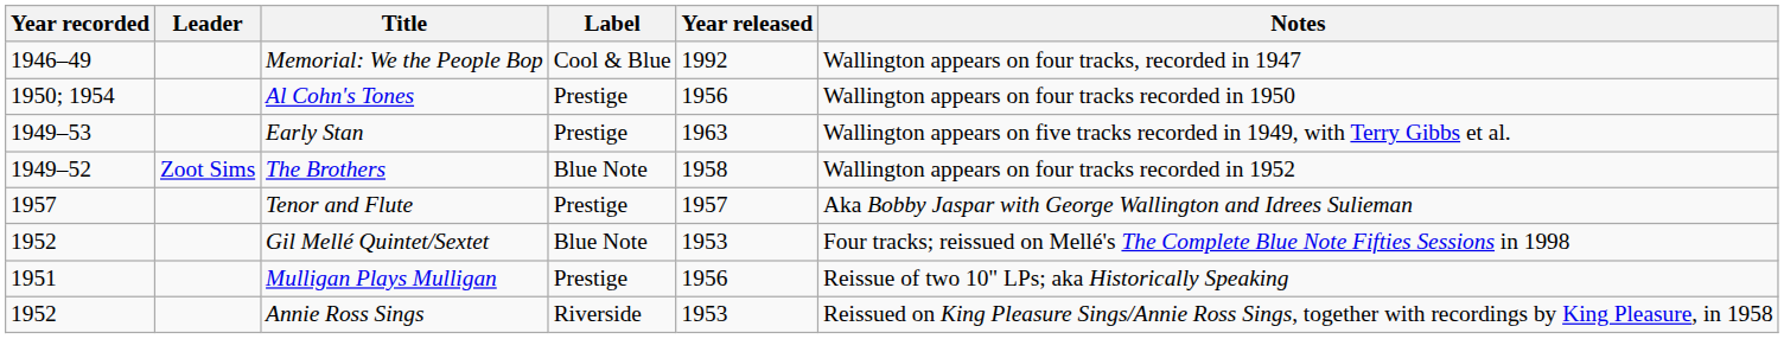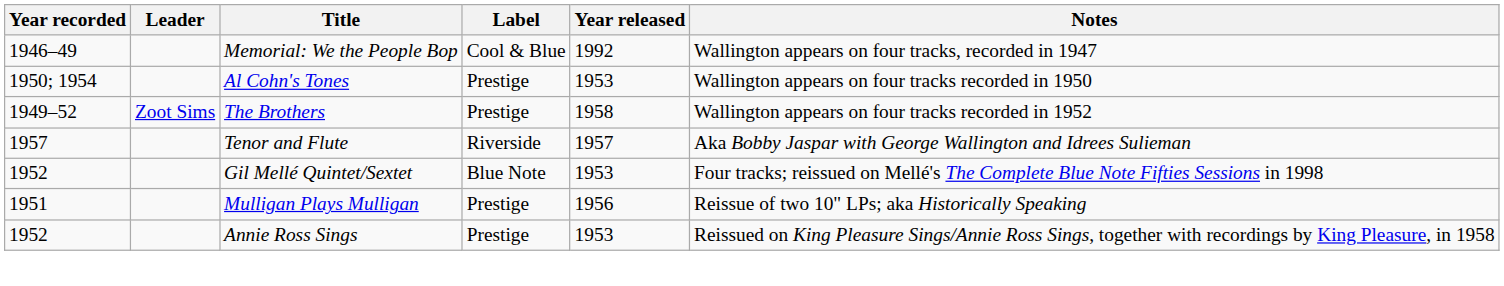Al Cohn's Tones | Year released: 1956 -> 1953
- row: 1949–53 | Early Stan | Prestige | 1963 | Wallington appears on five tracks recorded in 1949, with Terry Gibbs et al.
The Brothers | Label: Blue Note -> Prestige
Tenor and Flute | Label: Prestige -> Riverside
Annie Ross Sings | Label: Riverside -> Prestige
